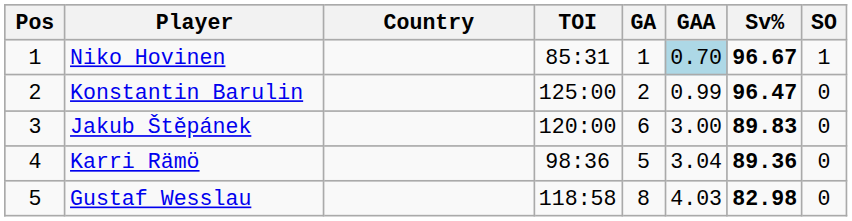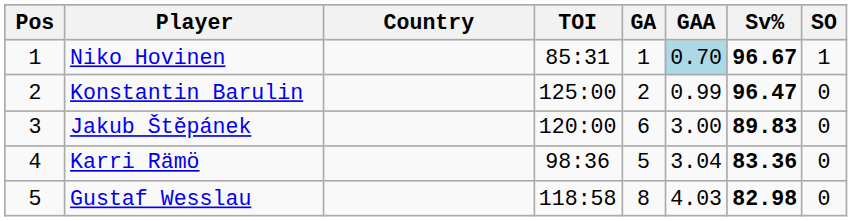Karri Rämö | Sv%: 89.36 -> 83.36
